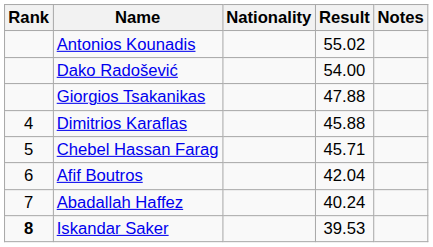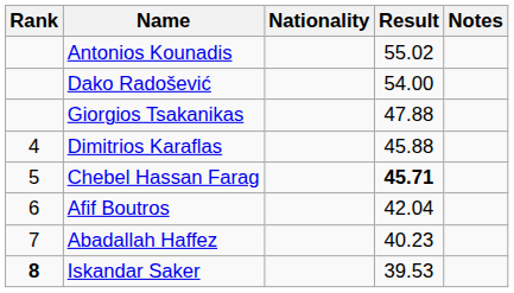Chebel Hassan Farag | Result: normal -> bold
Abadallah Haffez | Result: 40.24 -> 40.23
